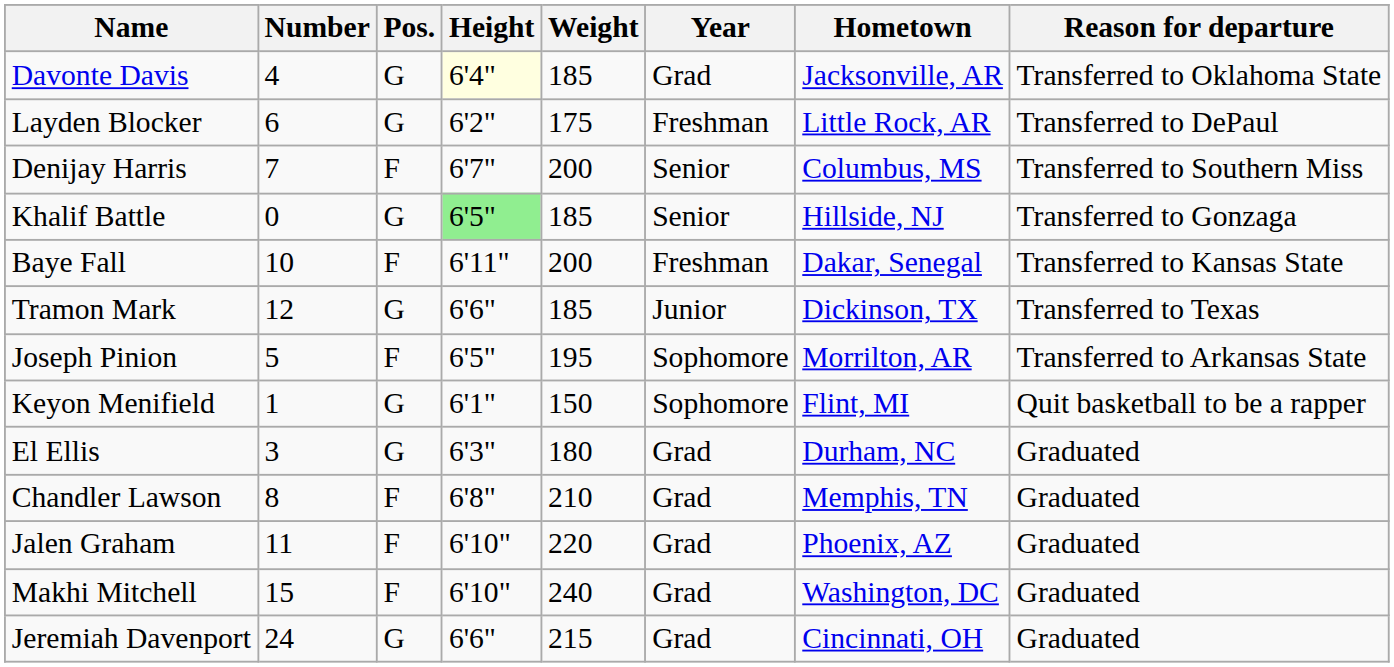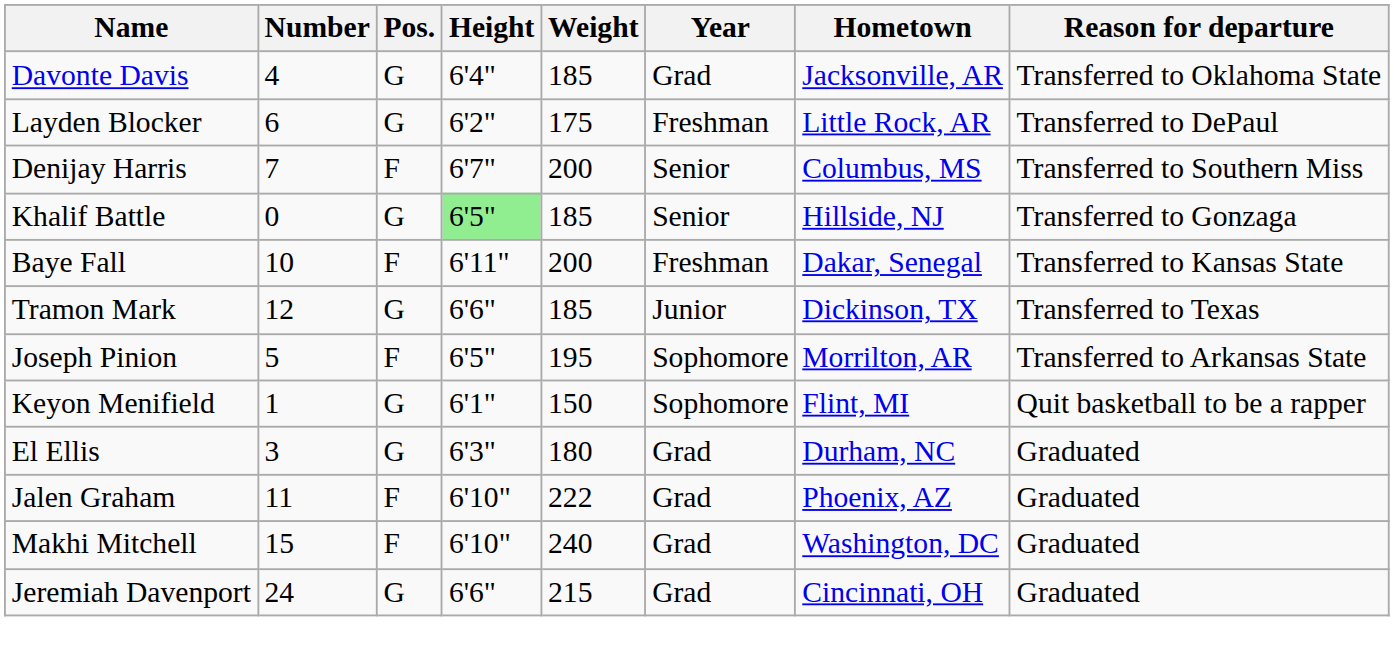Davonte Davis | Height: lightyellow background -> no background
- row: Chandler Lawson | 8 | F | 6'8" | 210 | Grad | Memphis, TN | Graduated
Jalen Graham | Weight: 220 -> 222
